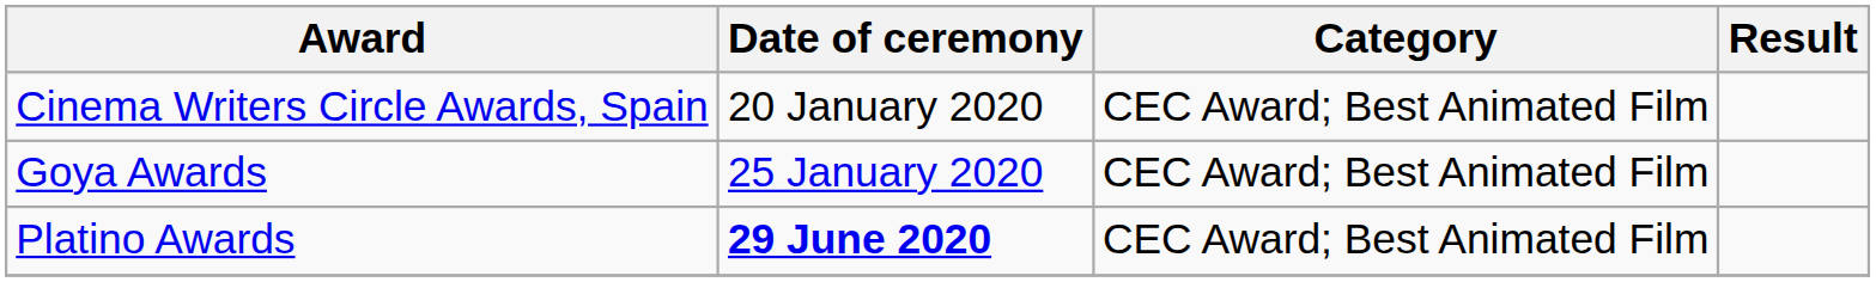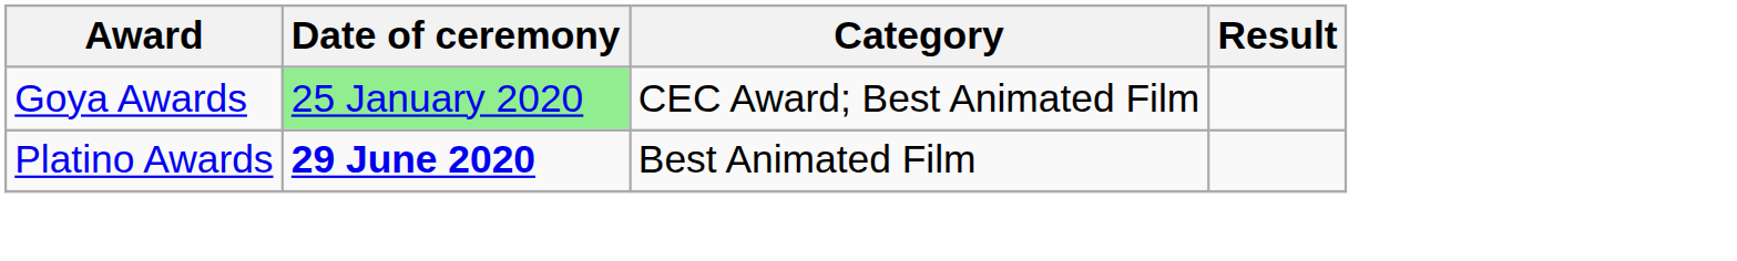- row: Cinema Writers Circle Awards, Spain | 20 January 2020 | CEC Award; Best Animated Film
Goya Awards | Date of ceremony: no background -> lightgreen background
Platino Awards | Category: CEC Award; Best Animated Film -> Best Animated Film
